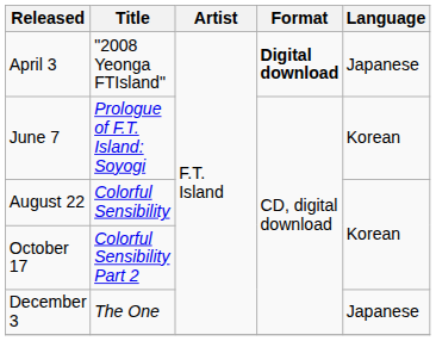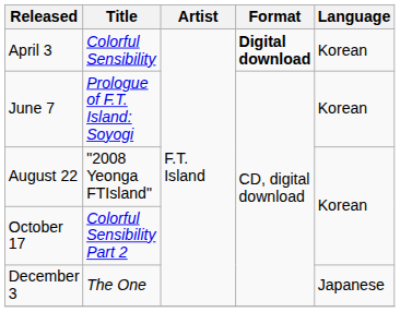April 3 | Title: "2008 Yeonga FTIsland" -> Colorful Sensibility
April 3 | Language: Japanese -> Korean
August 22 | Title: Colorful Sensibility -> "2008 Yeonga FTIsland"
